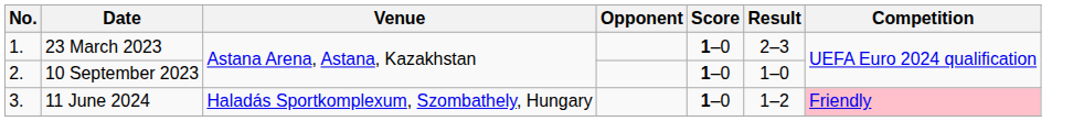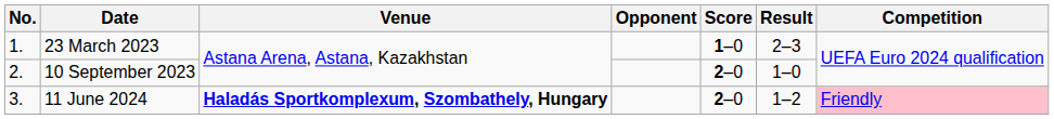10 September 2023 | Score: 1–0 -> 2–0
11 June 2024 | Venue: normal -> bold
11 June 2024 | Score: 1–0 -> 2–0
